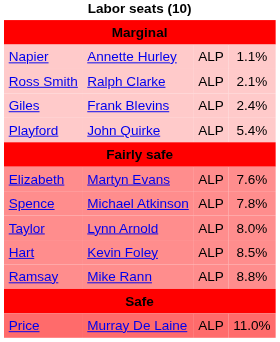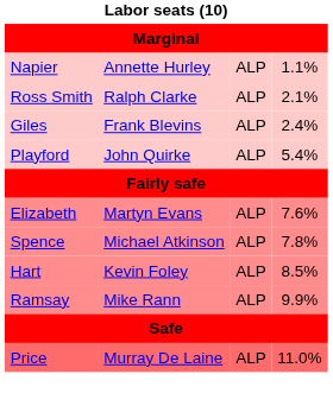- row: Taylor | Lynn Arnold | ALP | 8.0%
Ramsay | column 4: 8.8% -> 9.9%
